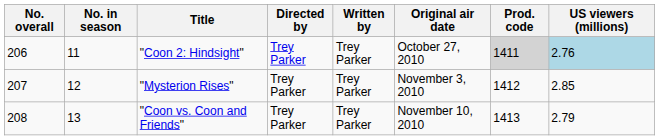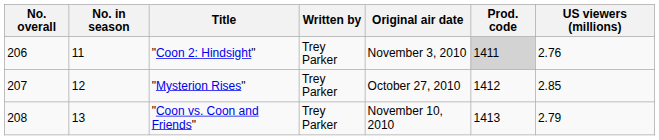- column: Directed by | Trey Parker | Trey Parker | Trey Parker
"Coon 2: Hindsight" | Original air date: October 27, 2010 -> November 3, 2010
"Coon 2: Hindsight" | US viewers (millions): lightblue background -> no background
"Mysterion Rises" | Original air date: November 3, 2010 -> October 27, 2010
